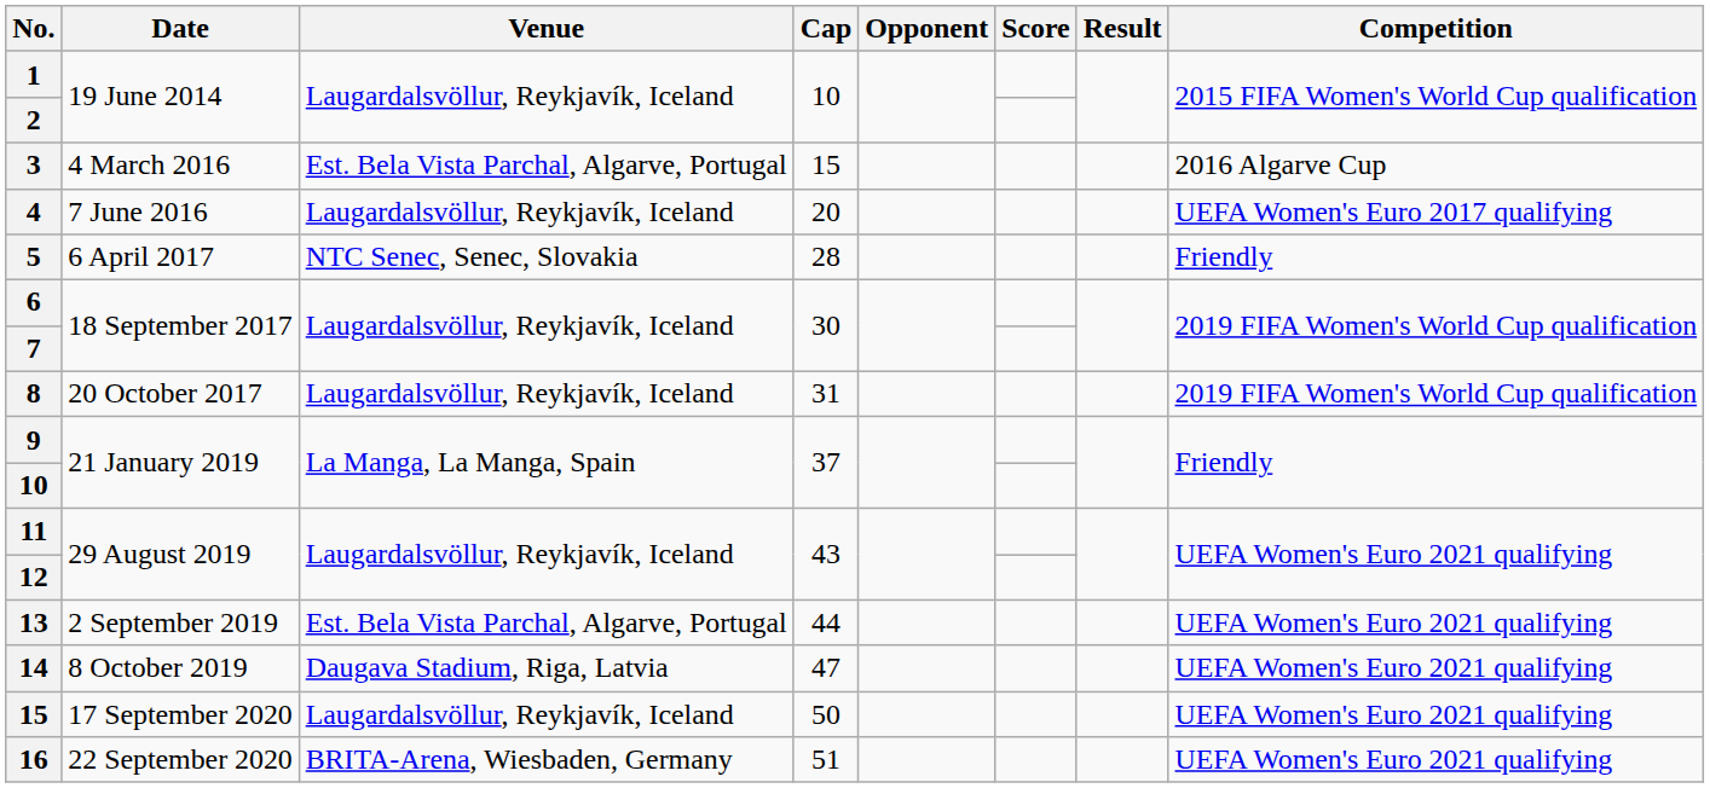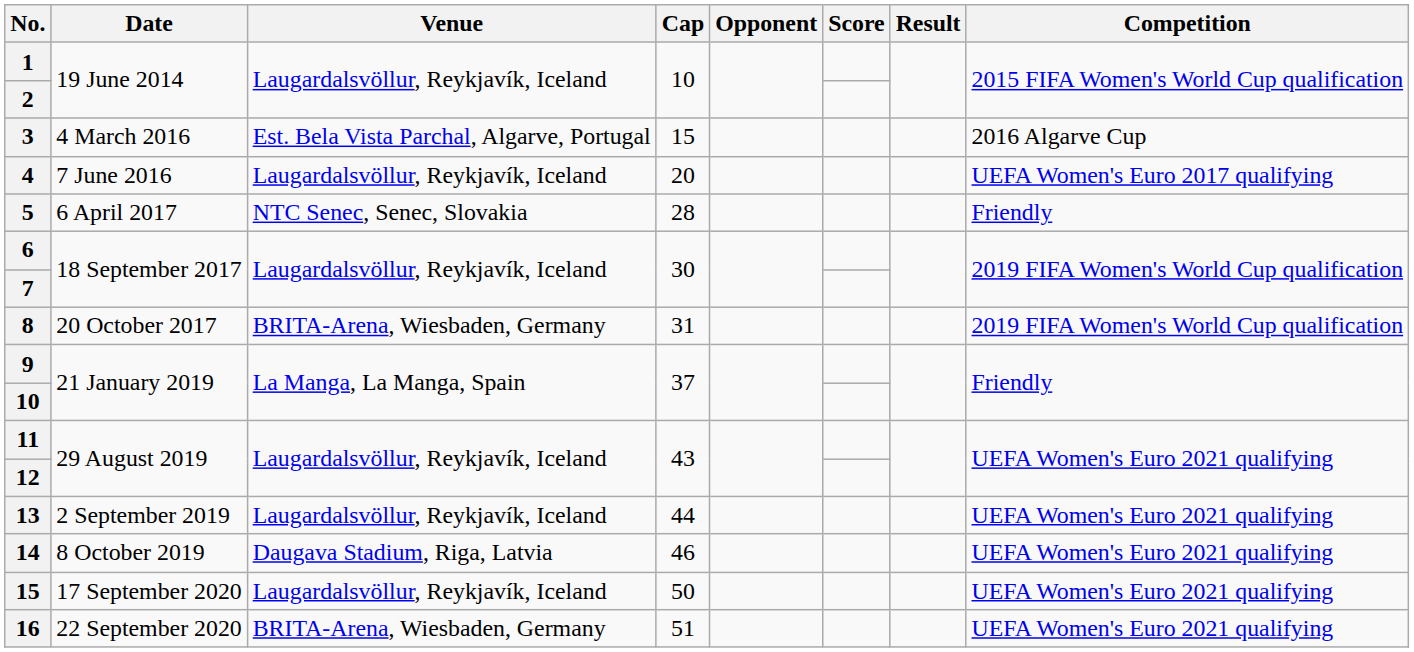8 | Venue: Laugardalsvöllur, Reykjavík, Iceland -> BRITA-Arena, Wiesbaden, Germany
13 | Venue: Est. Bela Vista Parchal, Algarve, Portugal -> Laugardalsvöllur, Reykjavík, Iceland
14 | Cap: 47 -> 46
